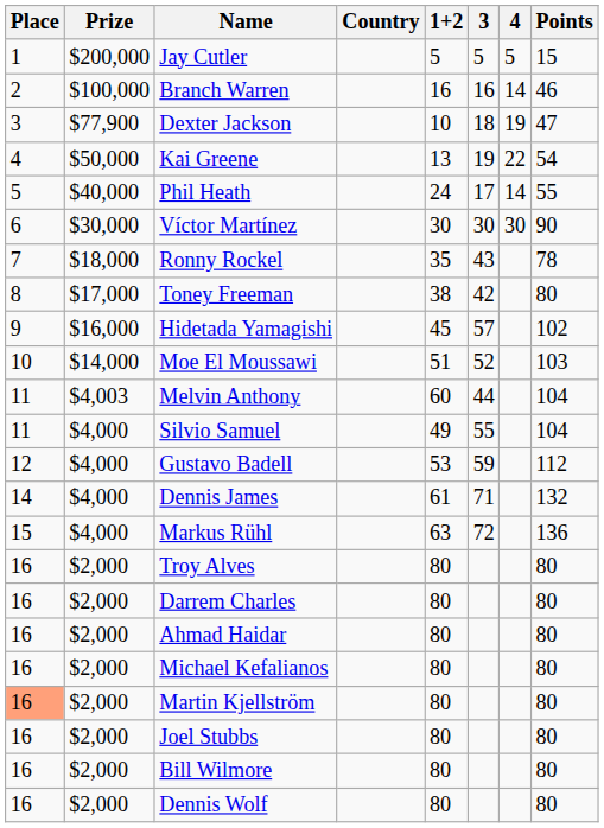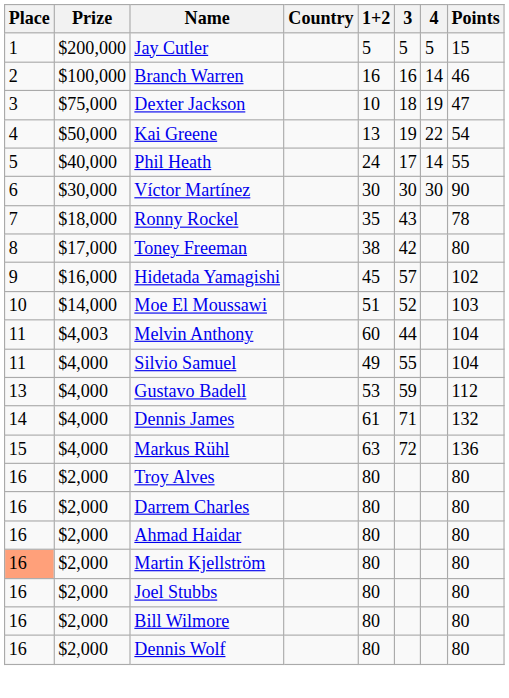Dexter Jackson | Prize: $77,900 -> $75,000
Gustavo Badell | Place: 12 -> 13
- row: 16 | $2,000 | Michael Kefalianos | 80 | 80
